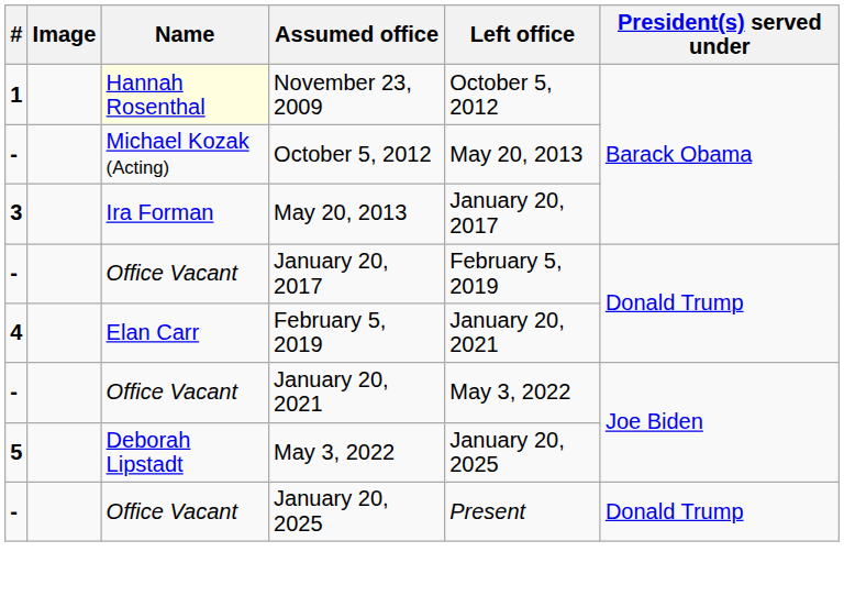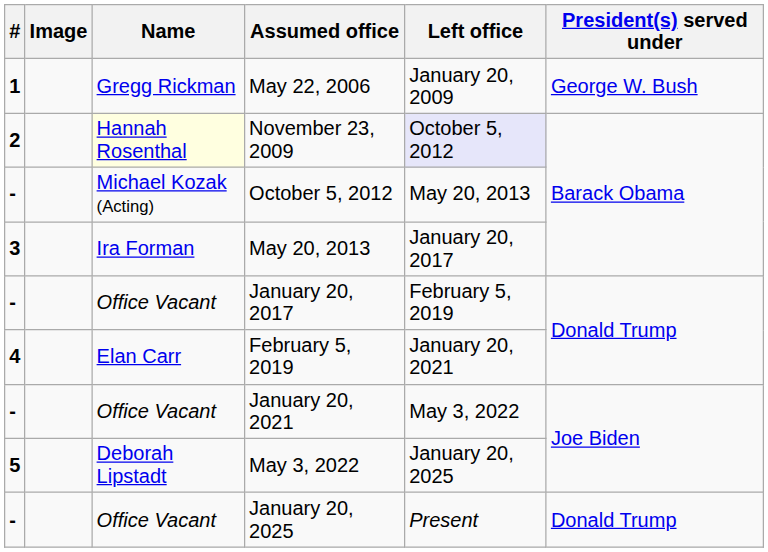+ row: 1 | Gregg Rickman | May 22, 2006 | January 20, 2009 | George W. Bush
November 23, 2009 | #: 1 -> 2
November 23, 2009 | Left office: no background -> lavender background
